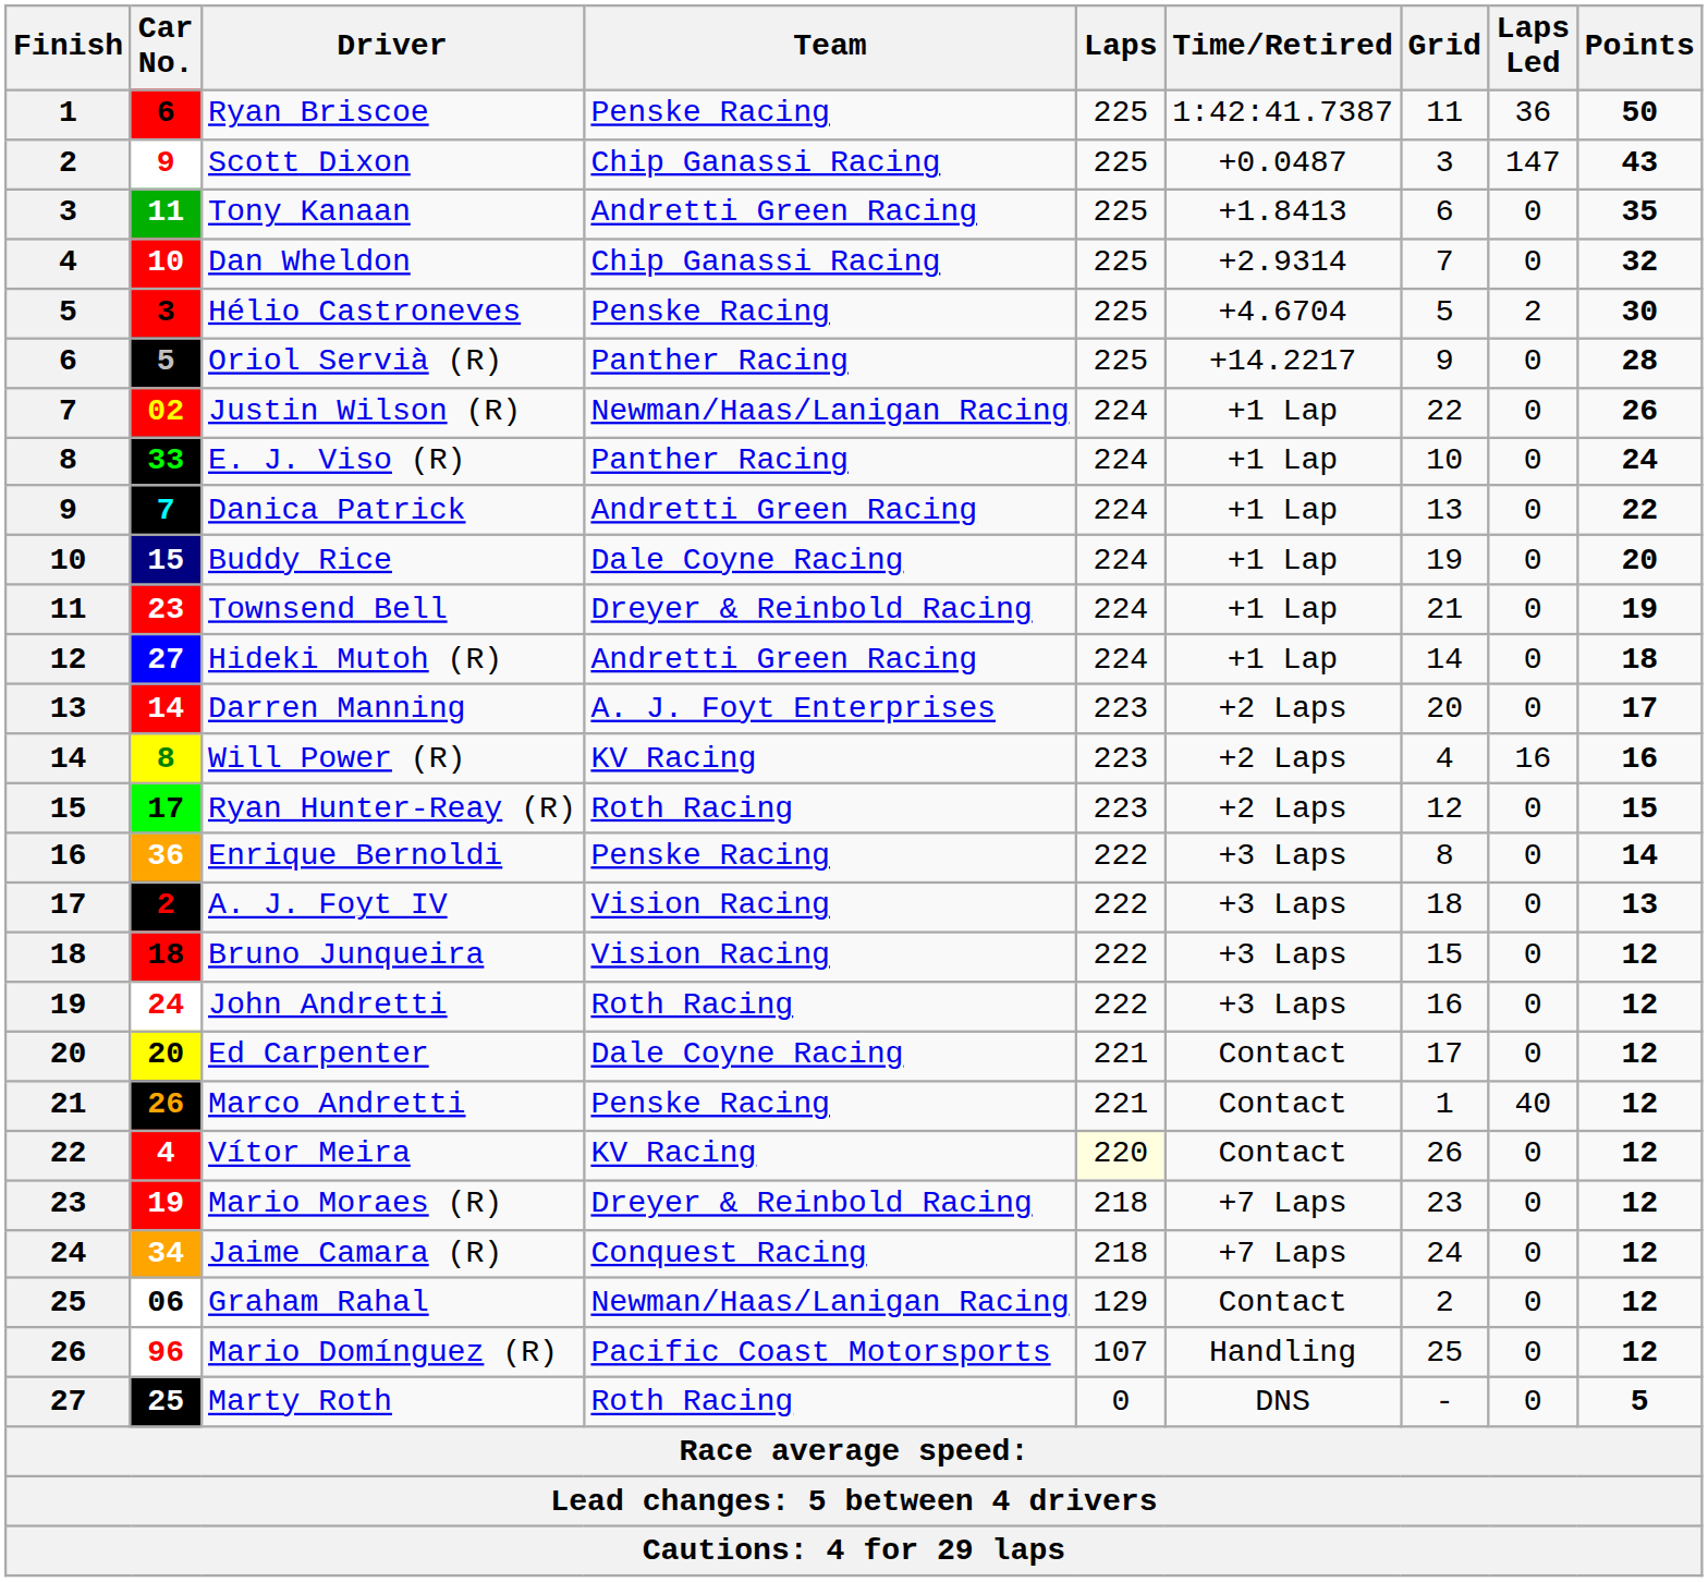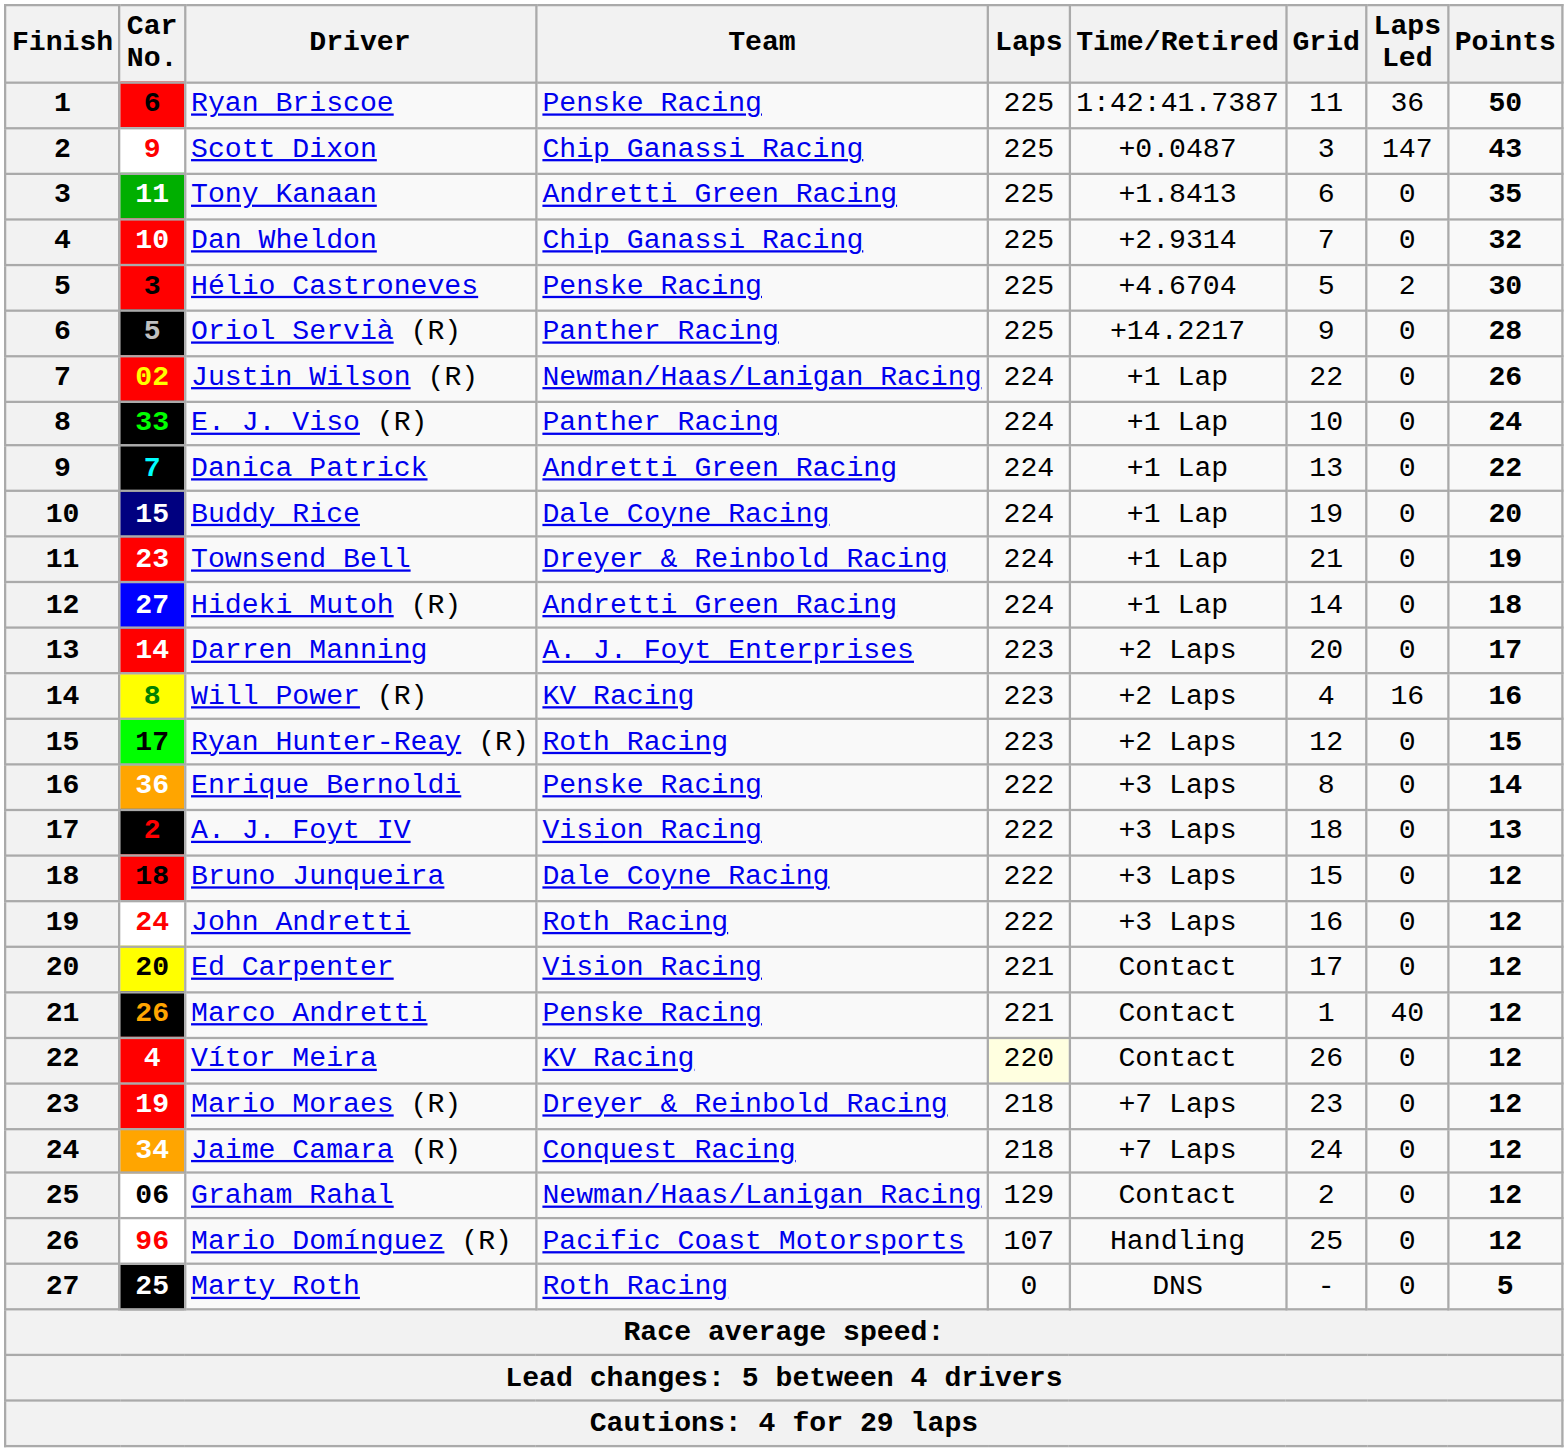Bruno Junqueira | Team: Vision Racing -> Dale Coyne Racing
Ed Carpenter | Team: Dale Coyne Racing -> Vision Racing
